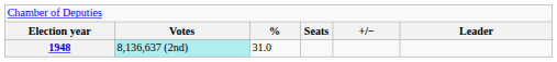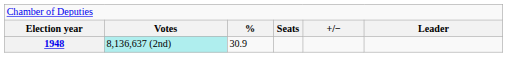1948 | column 3: 31.0 -> 30.9
